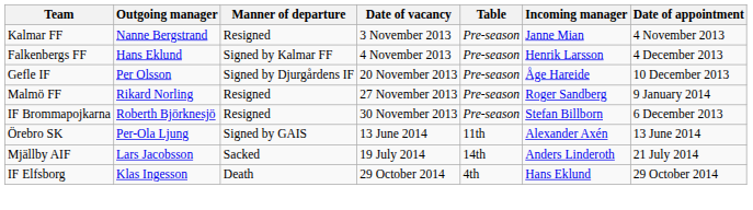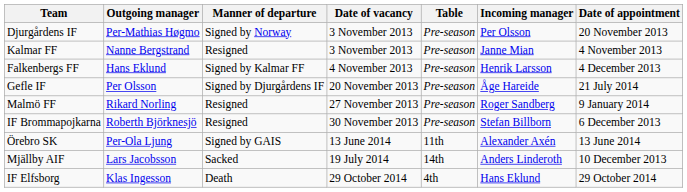+ row: Djurgårdens IF | Per-Mathias Høgmo | Signed by Norway | 3 November 2013 | Pre-season | Per Olsson | 20 November 2013
Gefle IF | Date of appointment: 10 December 2013 -> 21 July 2014
Mjällby AIF | Date of appointment: 21 July 2014 -> 10 December 2013
